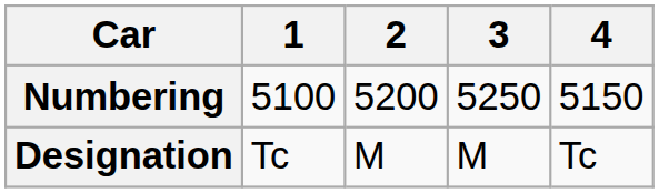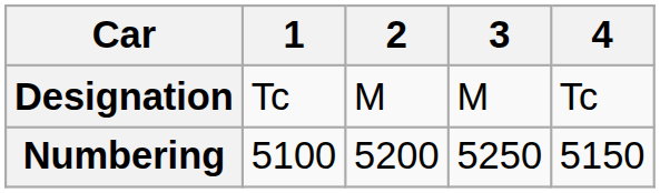rows swapped: Designation <-> Numbering
